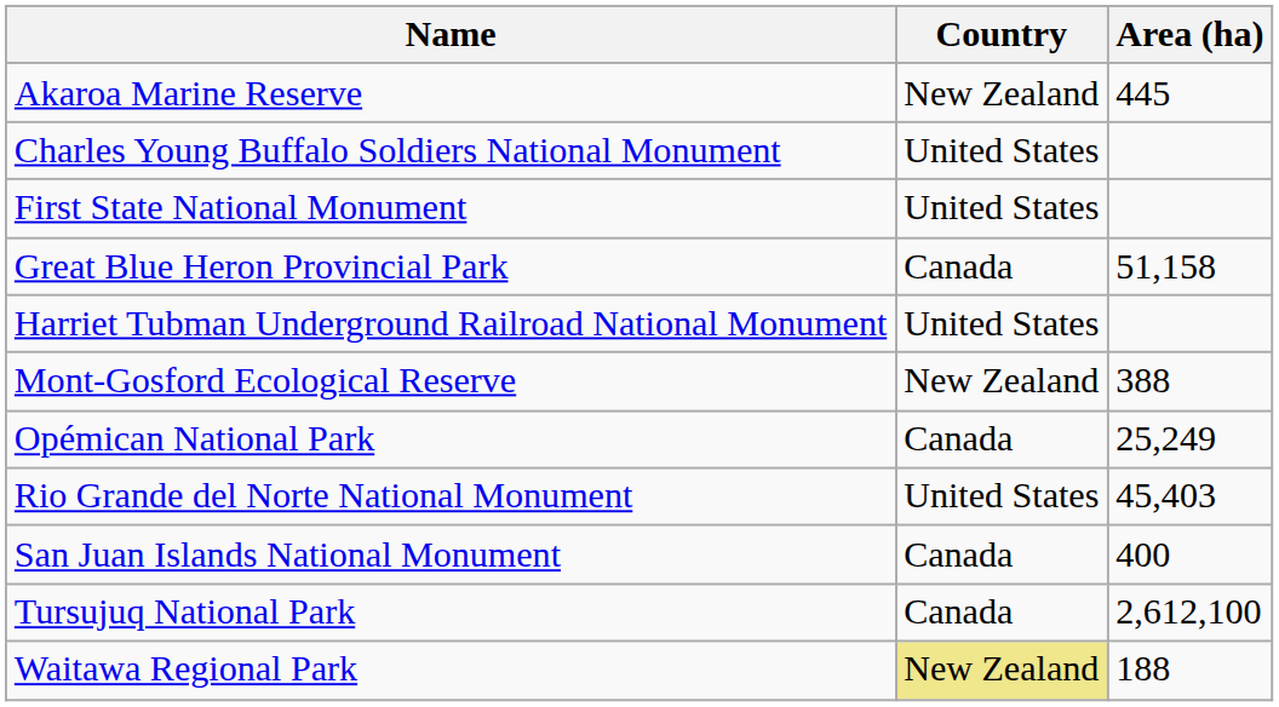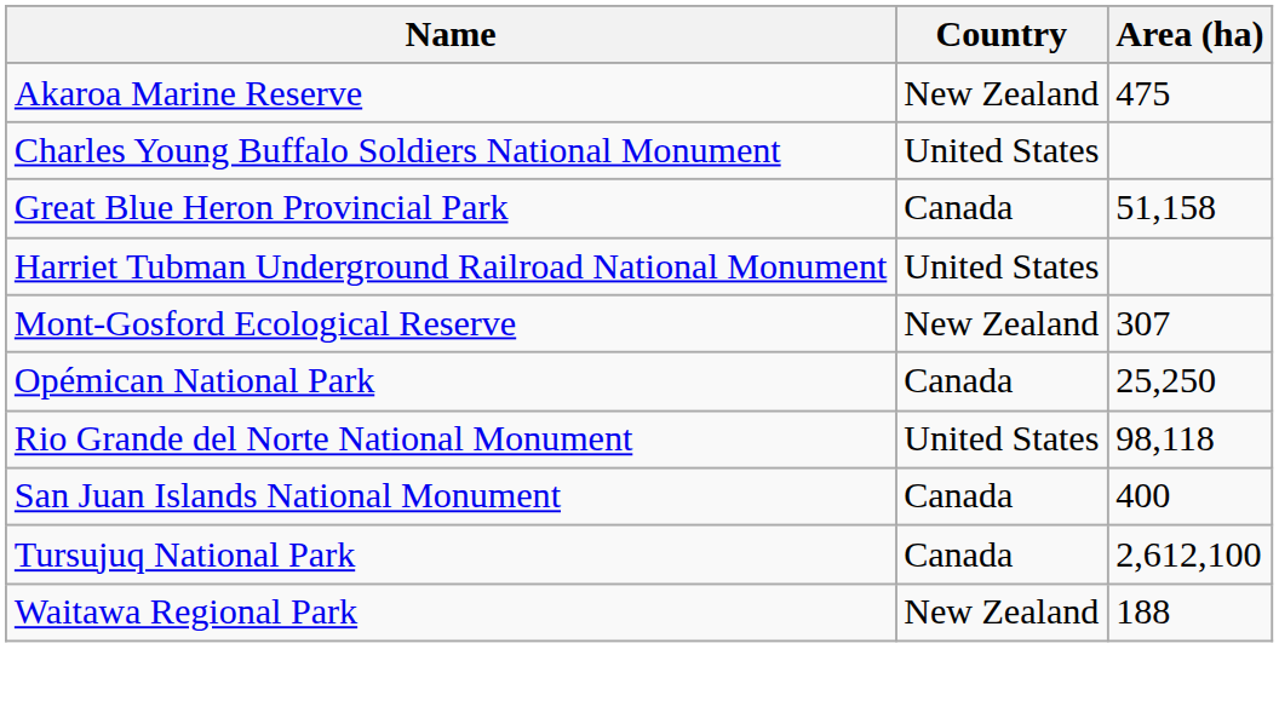Akaroa Marine Reserve | Area (ha): 445 -> 475
- row: First State National Monument | United States
Mont-Gosford Ecological Reserve | Area (ha): 388 -> 307
Opémican National Park | Area (ha): 25,249 -> 25,250
Rio Grande del Norte National Monument | Area (ha): 45,403 -> 98,118
Waitawa Regional Park | Country: khaki background -> no background
